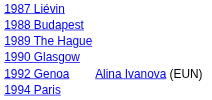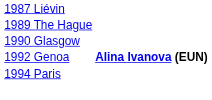- row: 1988 Budapest
1992 Genoa | column 2: normal -> bold
